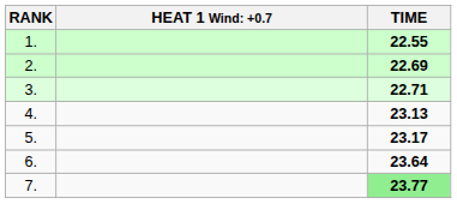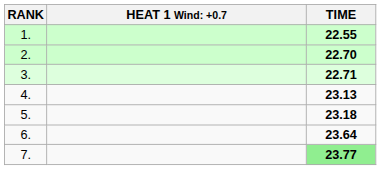2. | TIME: 22.69 -> 22.70
5. | TIME: 23.17 -> 23.18
